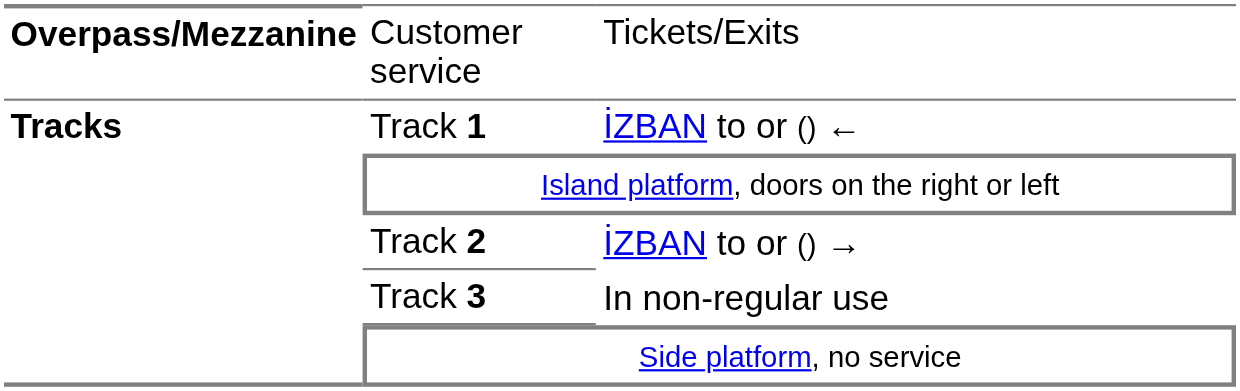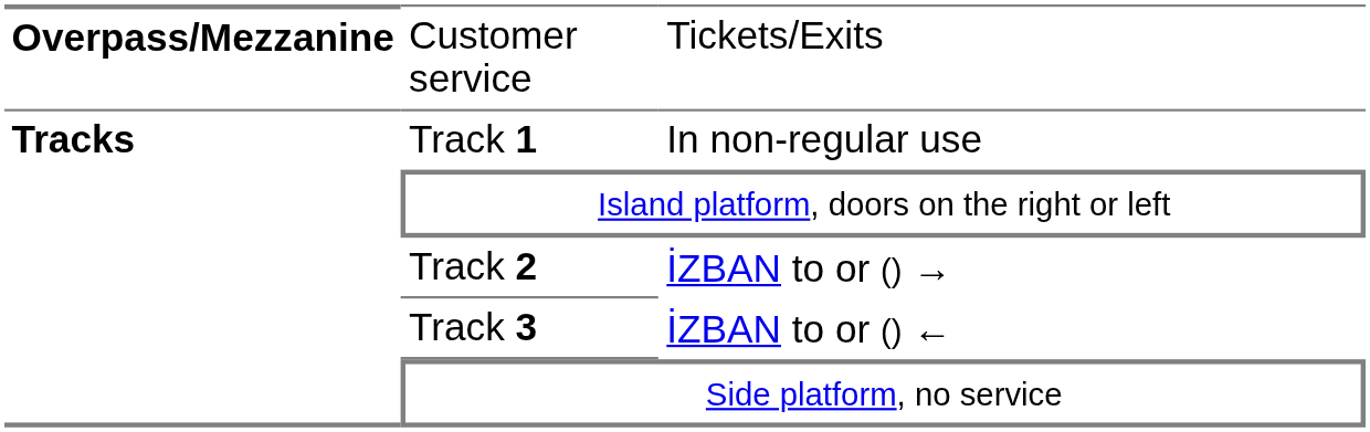Track 1 | column 3: İZBAN to or () ← -> In non-regular use
Track 3 | column 3: In non-regular use -> İZBAN to or () ←
